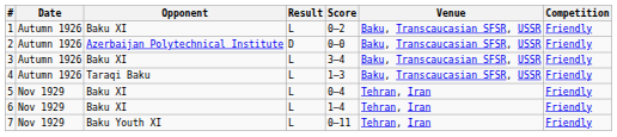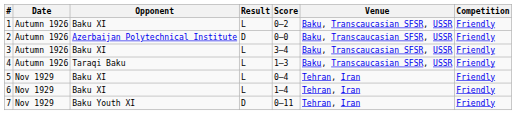7 | Result: L -> D
